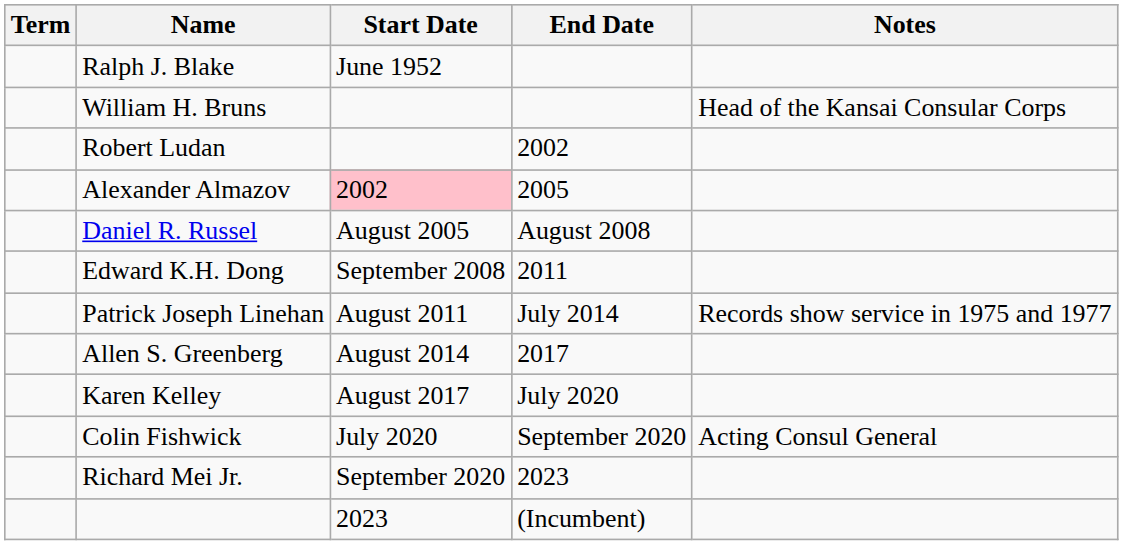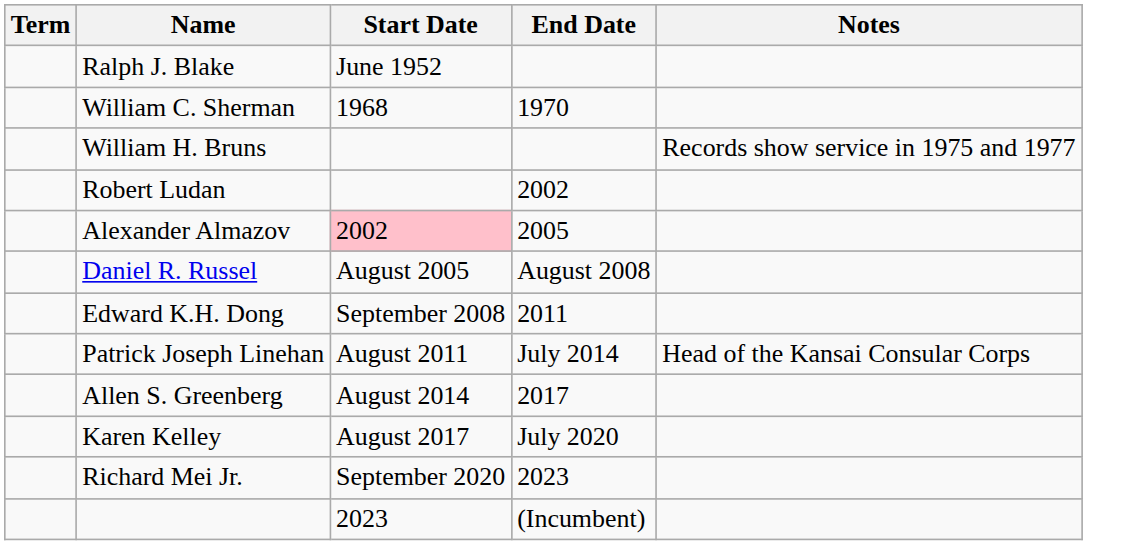+ row: William C. Sherman | 1968 | 1970
William H. Bruns | Notes: Head of the Kansai Consular Corps -> Records show service in 1975 and 1977
Patrick Joseph Linehan | Notes: Records show service in 1975 and 1977 -> Head of the Kansai Consular Corps
- row: Colin Fishwick | July 2020 | September 2020 | Acting Consul General
